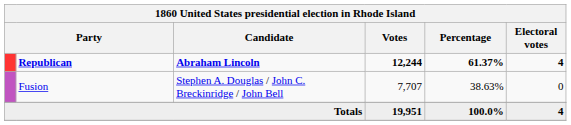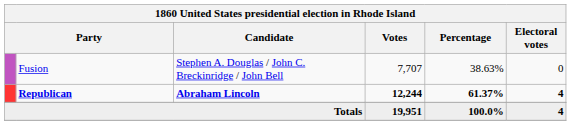rows swapped: Republican <-> Fusion
